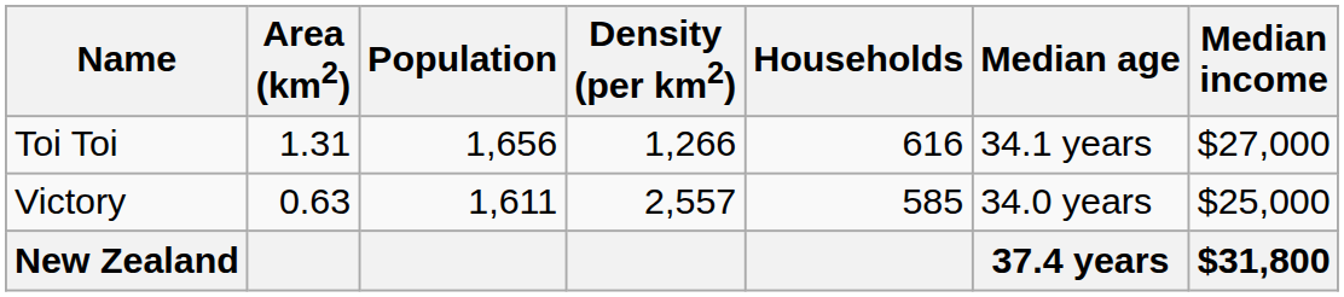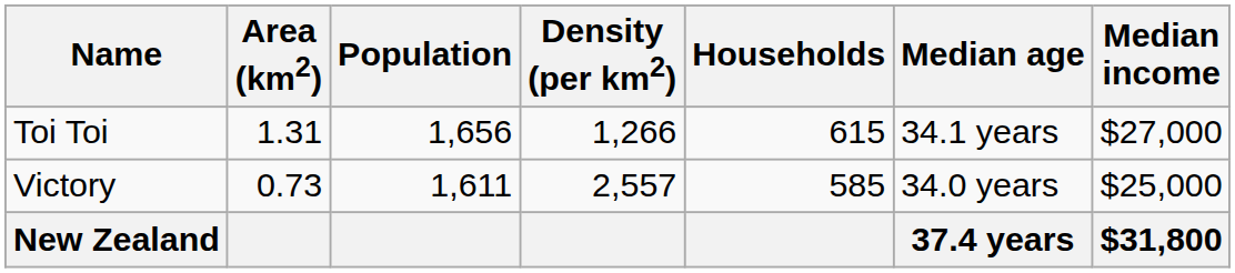Toi Toi | Households: 616 -> 615
Victory | Area (km2): 0.63 -> 0.73
